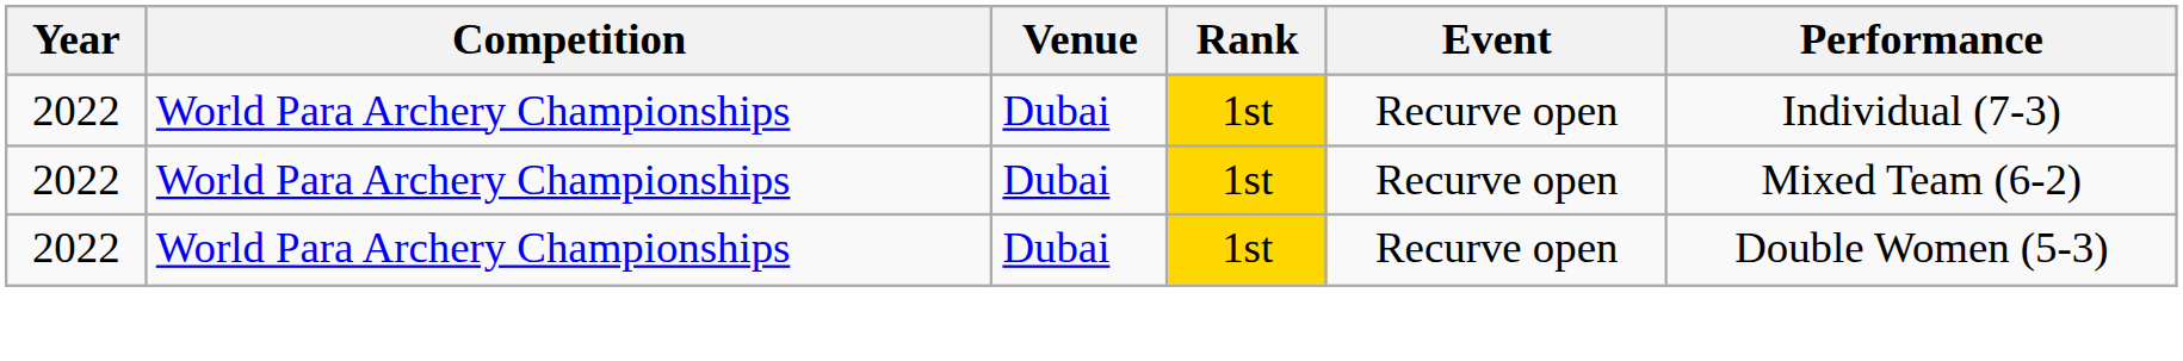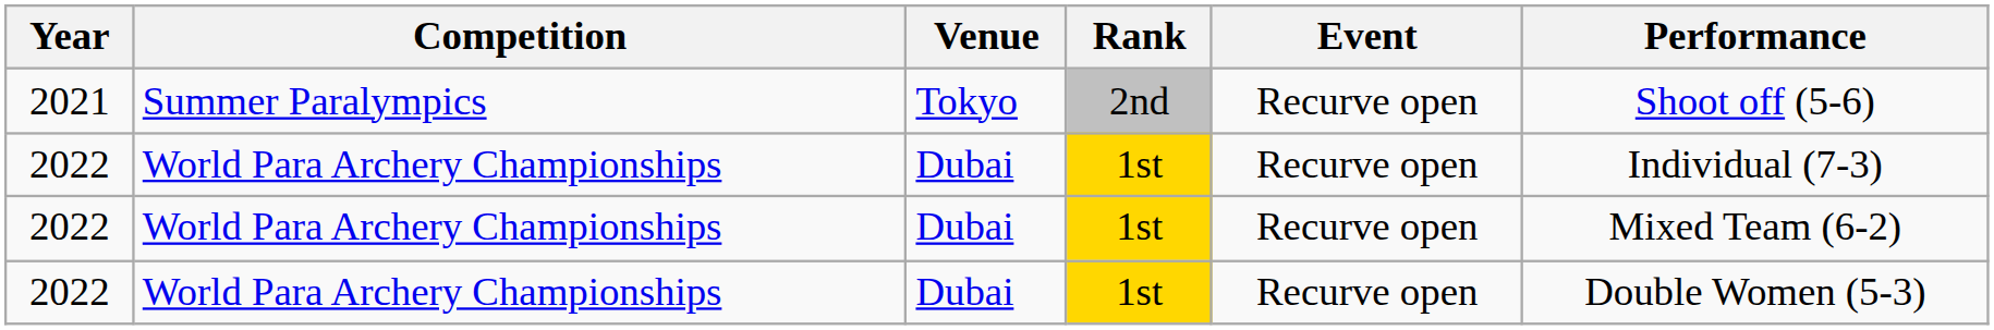+ row: 2021 | Summer Paralympics | Tokyo | 2nd | Recurve open | Shoot off (5-6)
